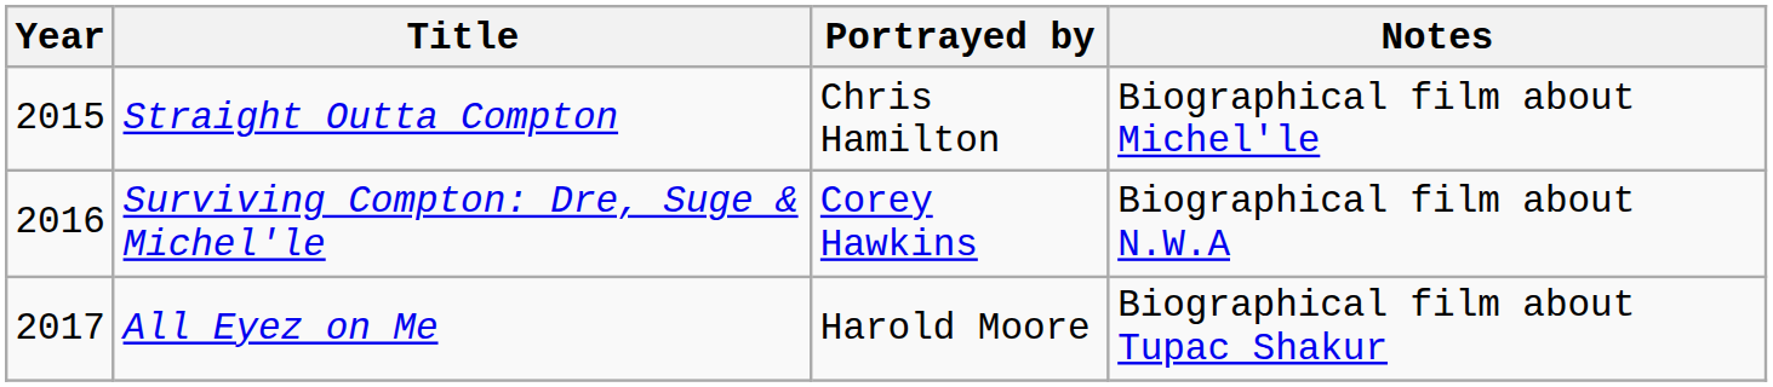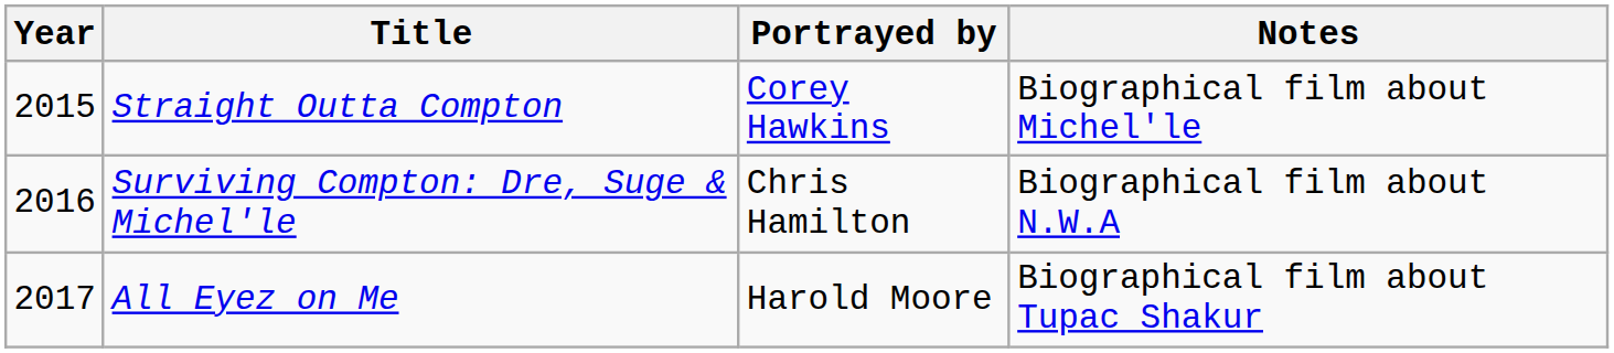Straight Outta Compton | Portrayed by: Chris Hamilton -> Corey Hawkins
Surviving Compton: Dre, Suge & Michel'le | Portrayed by: Corey Hawkins -> Chris Hamilton
